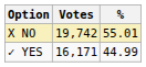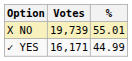X NO | Votes: 19,742 -> 19,739
